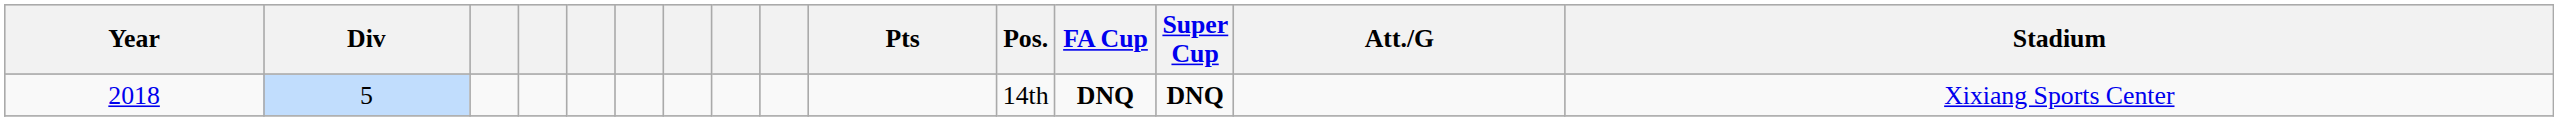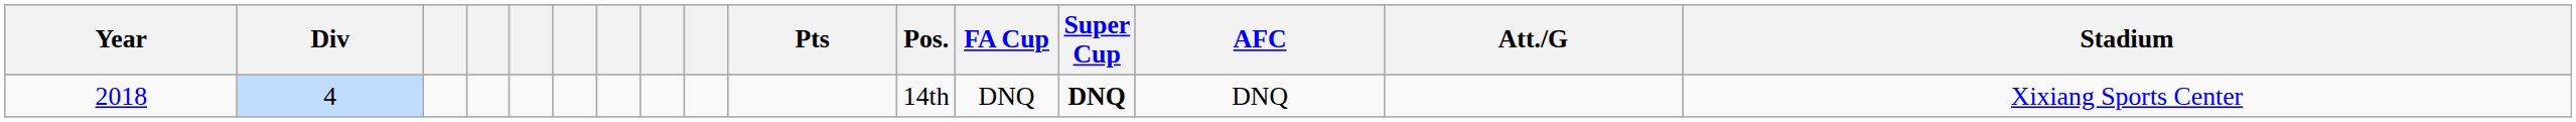+ column: AFC | DNQ
2018 | Div: 5 -> 4
2018 | FA Cup: bold -> normal
